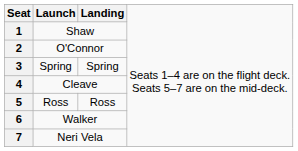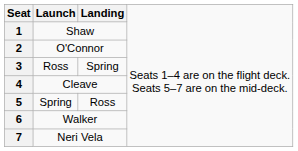3 | column 2: Spring -> Ross
5 | column 2: Ross -> Spring
